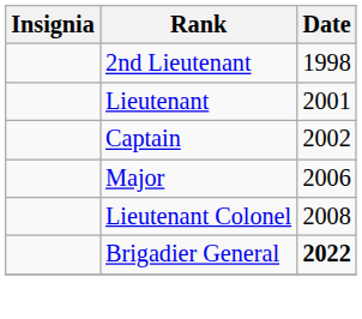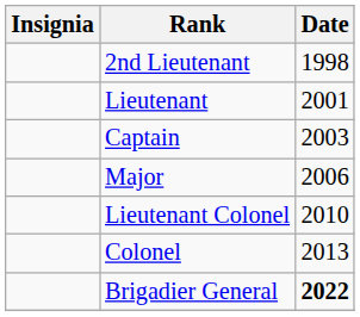Captain | Date: 2002 -> 2003
Lieutenant Colonel | Date: 2008 -> 2010
+ row: Colonel | 2013
